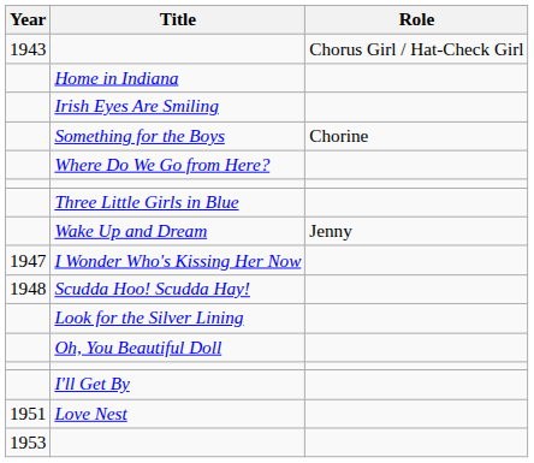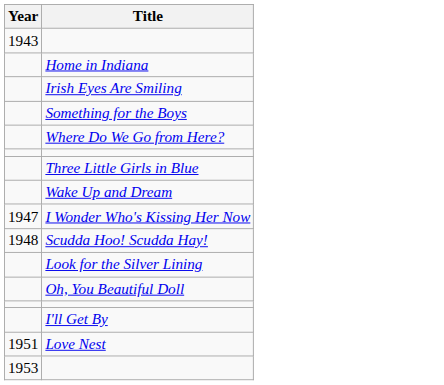- column: Role | Chorus Girl / Hat-Check Girl | Chorine | Jenny
